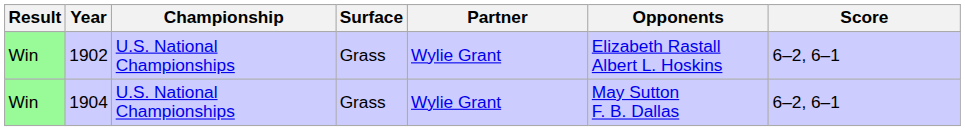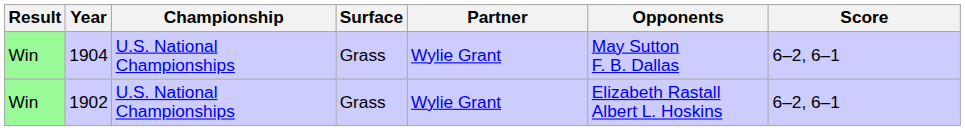rows swapped: 1902 <-> 1904
